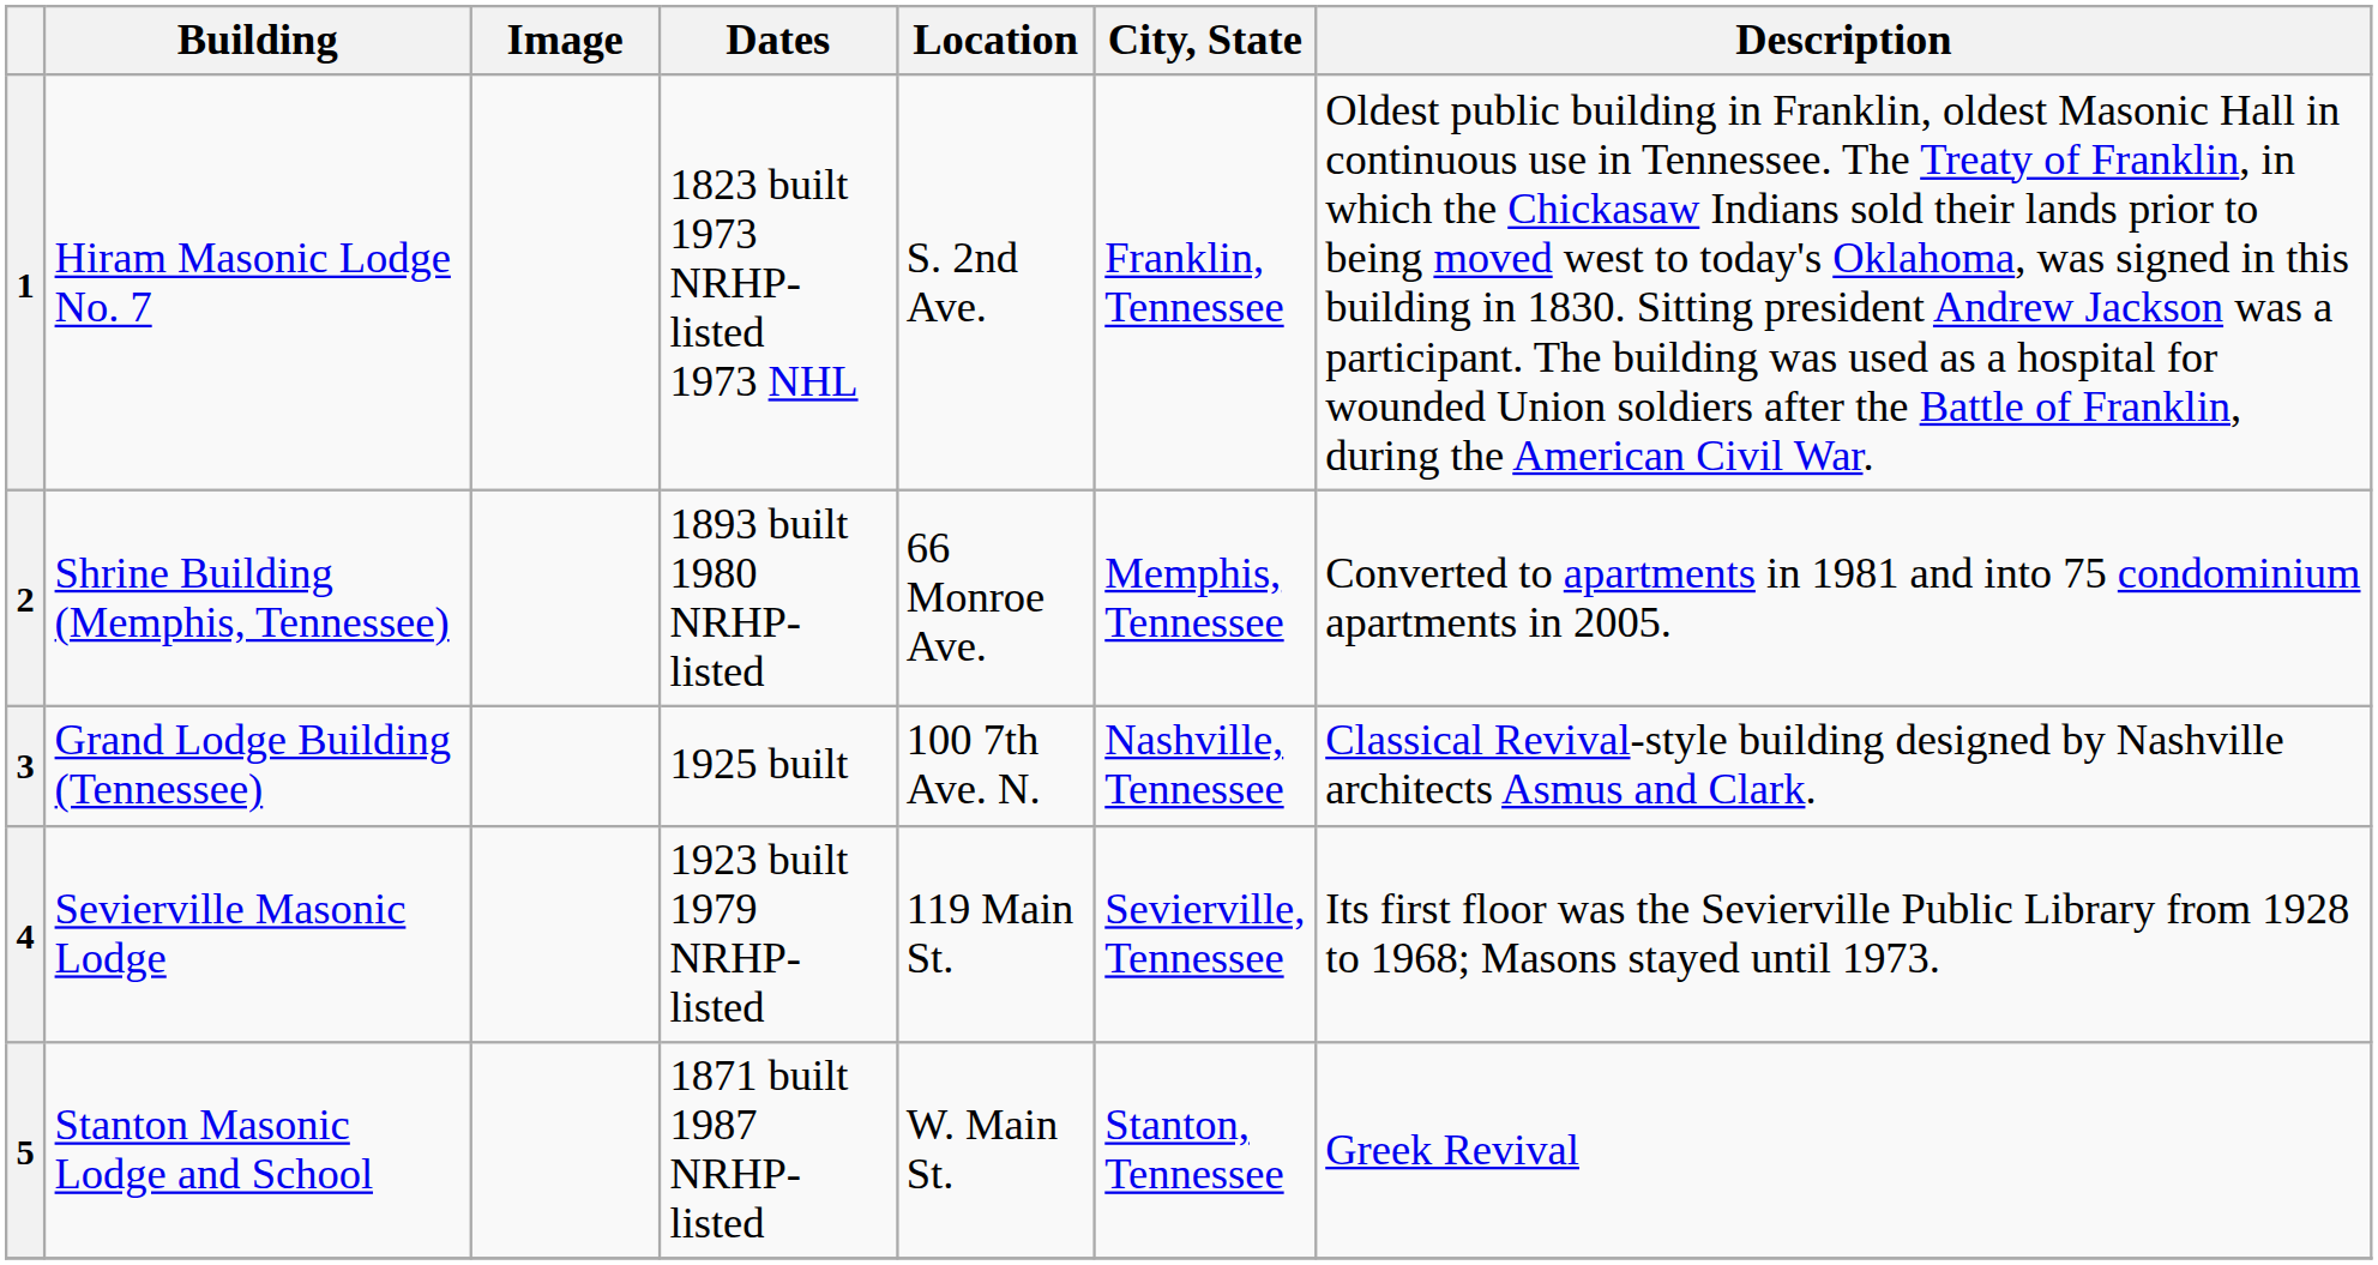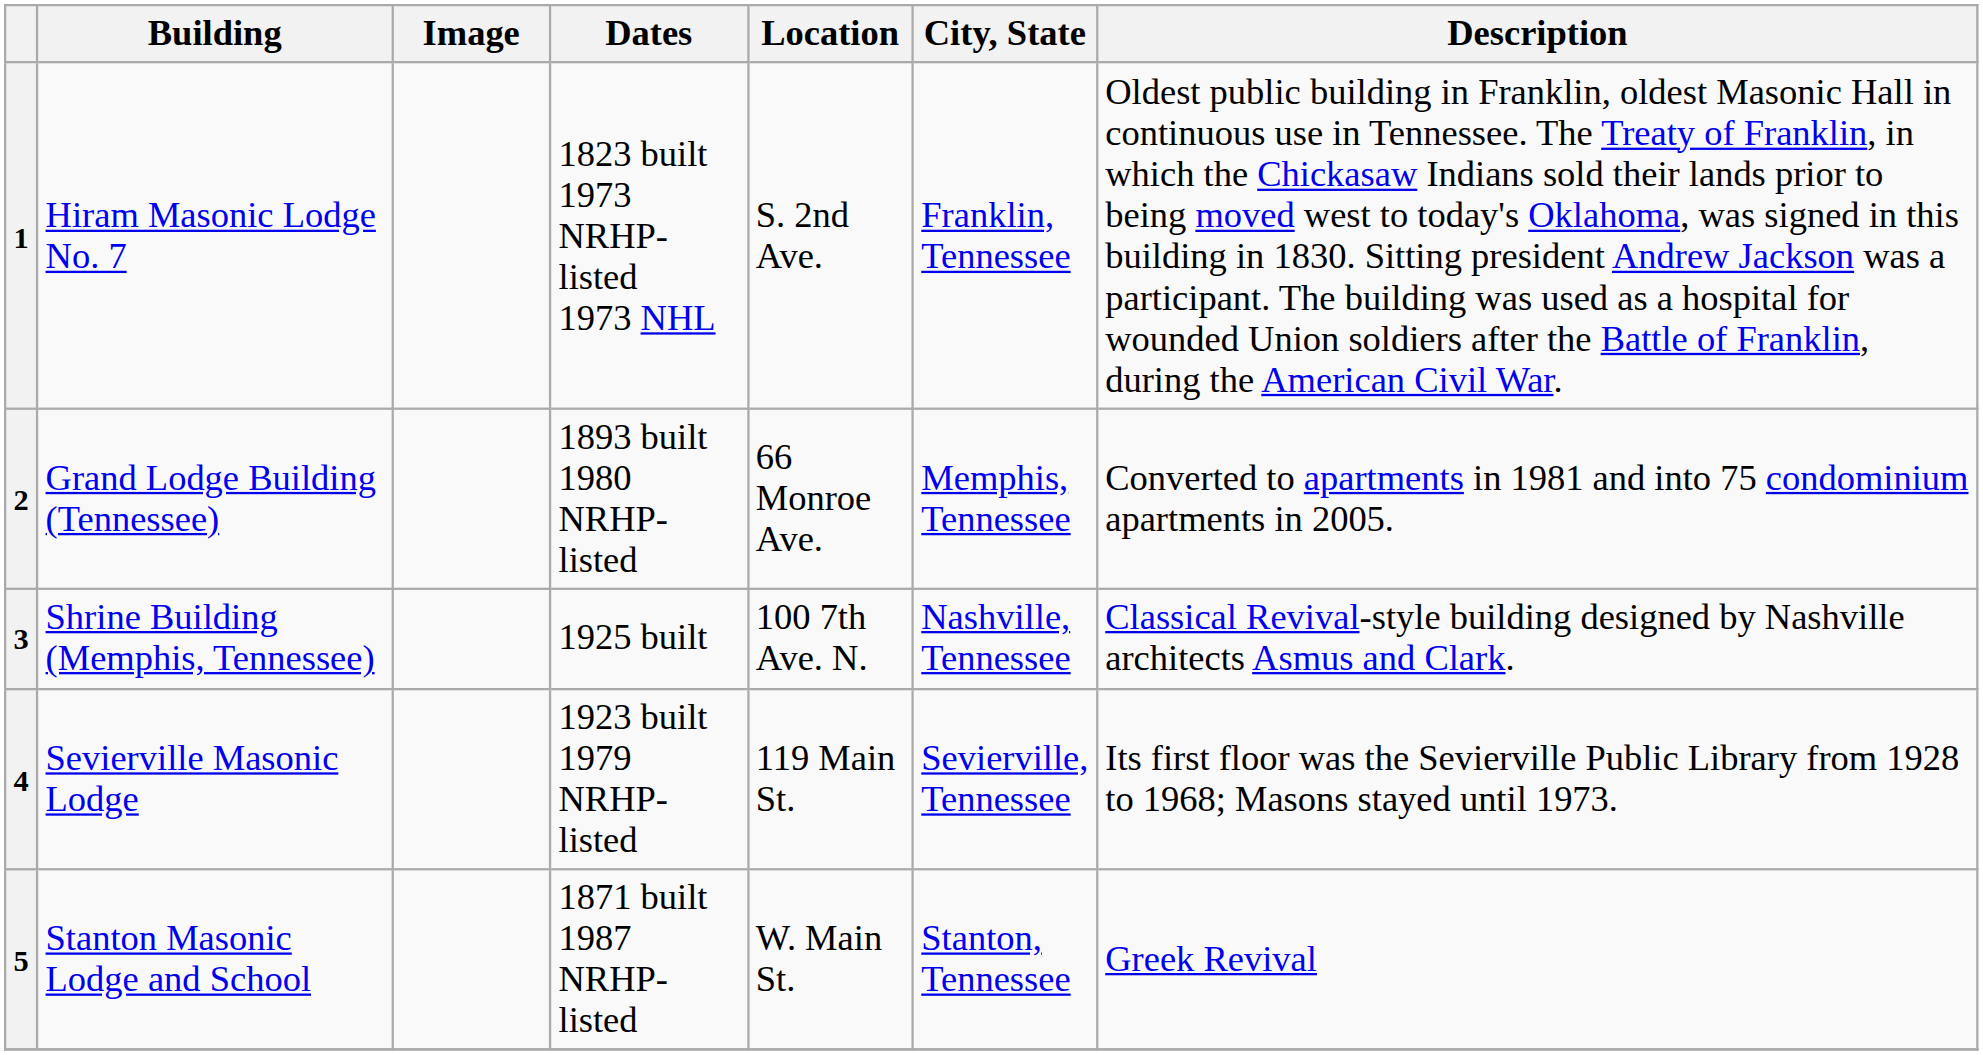2 | Building: Shrine Building (Memphis, Tennessee) -> Grand Lodge Building (Tennessee)
3 | Building: Grand Lodge Building (Tennessee) -> Shrine Building (Memphis, Tennessee)
